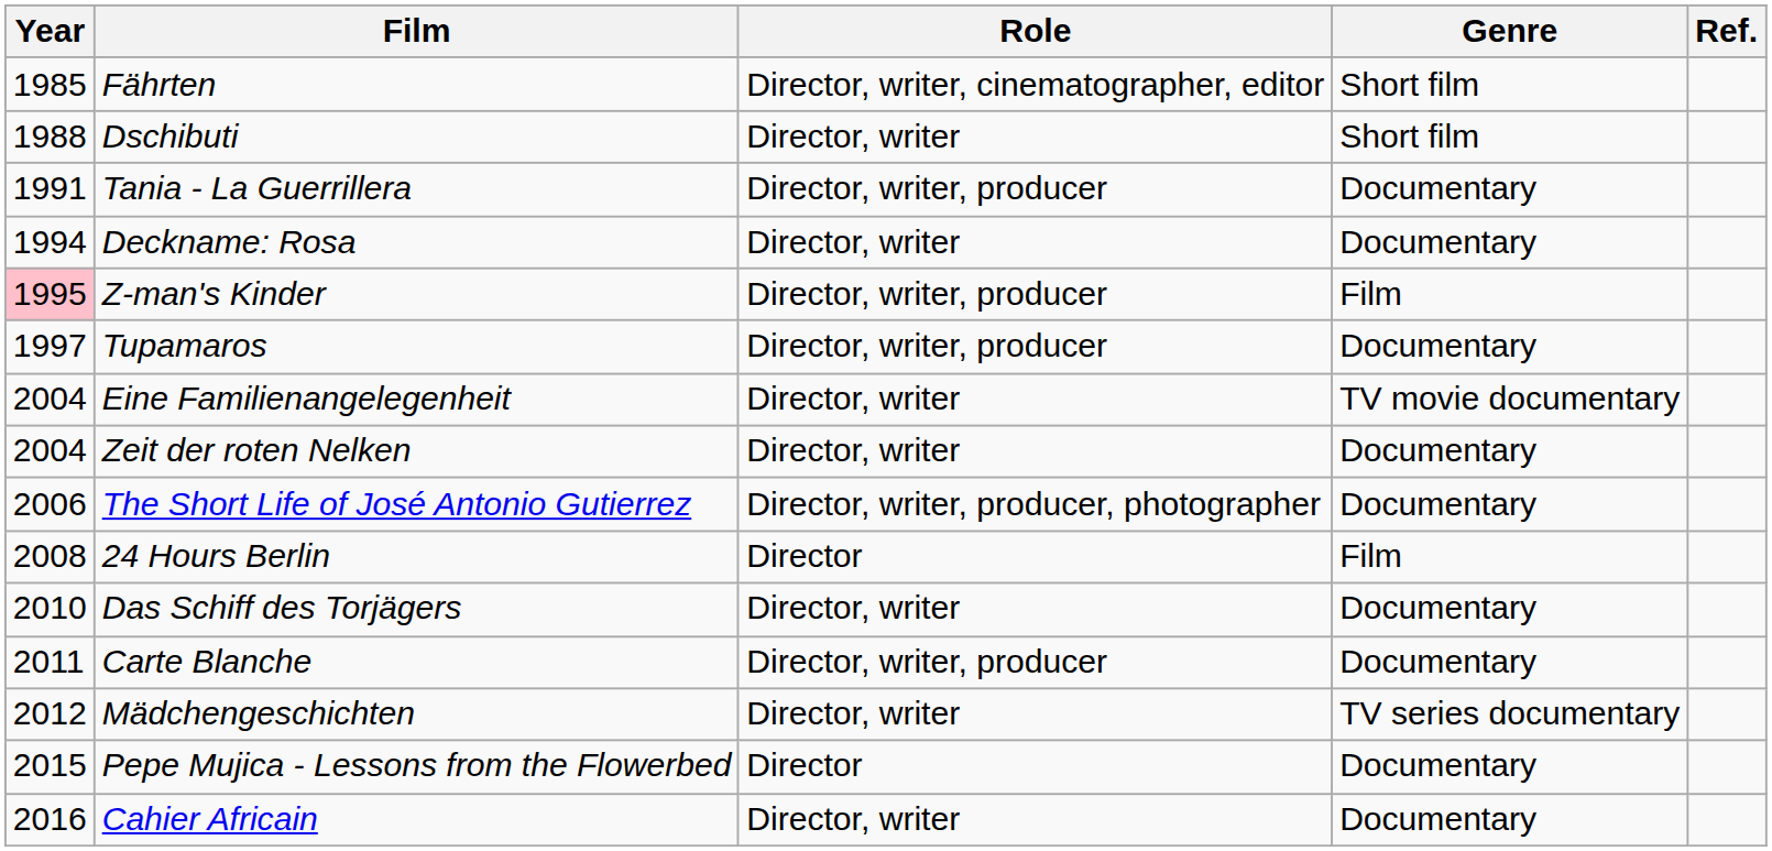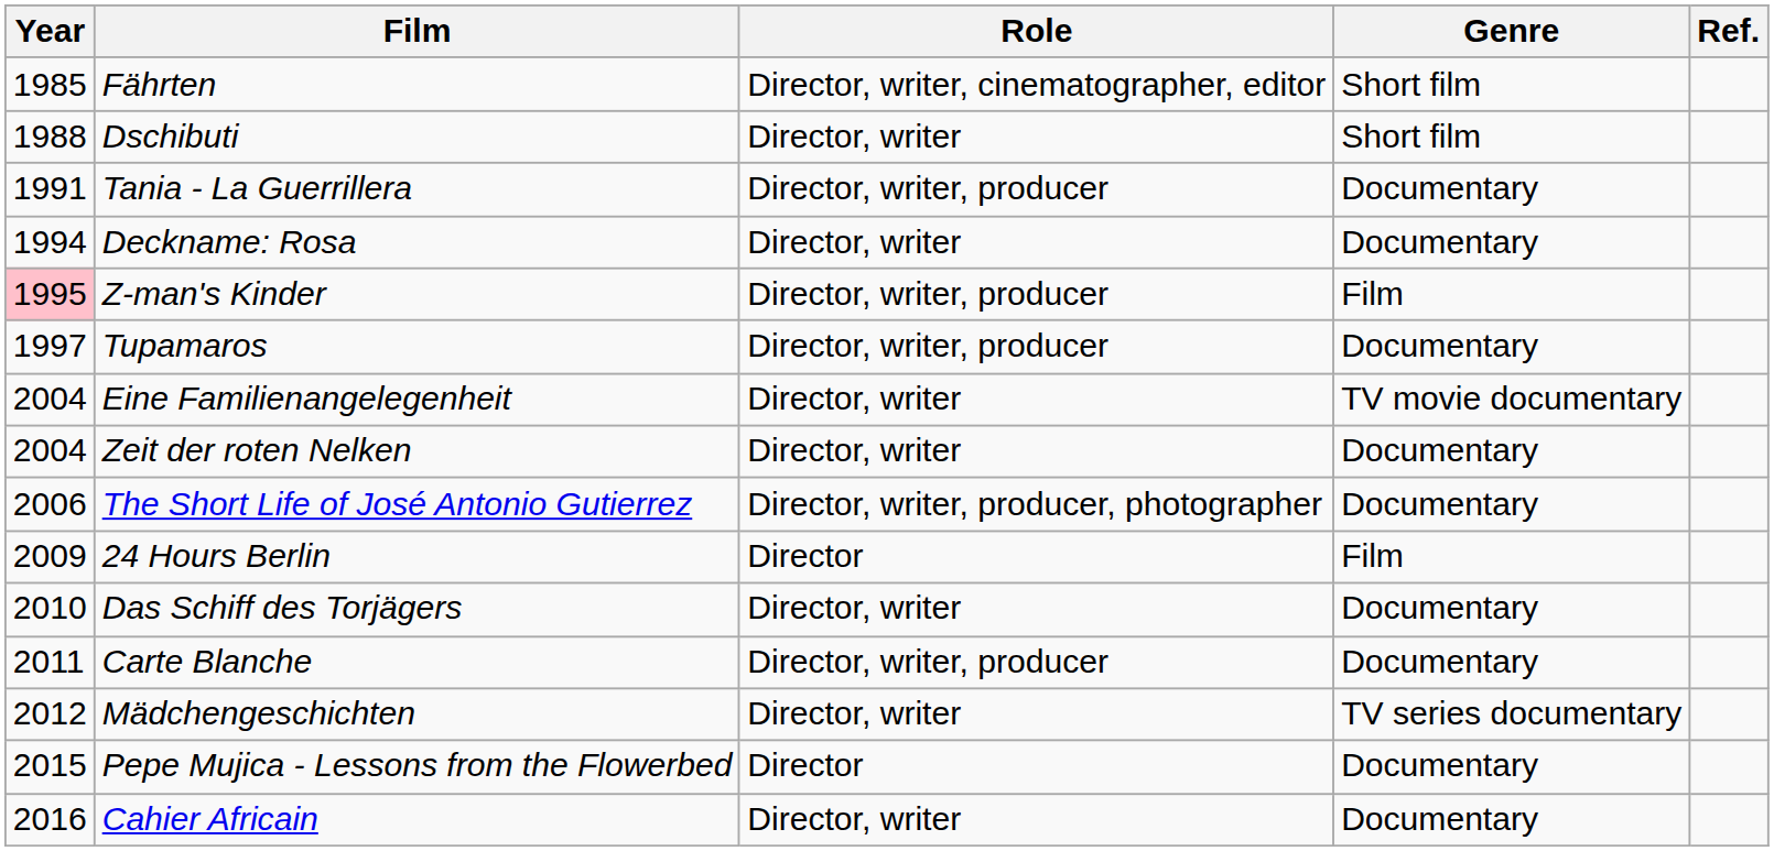24 Hours Berlin | Year: 2008 -> 2009
